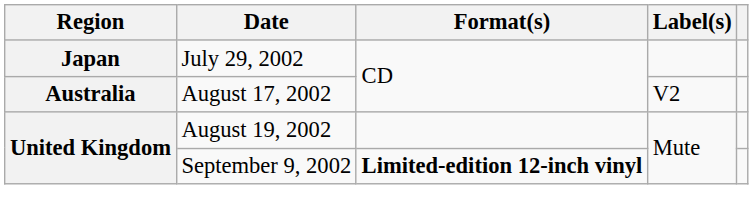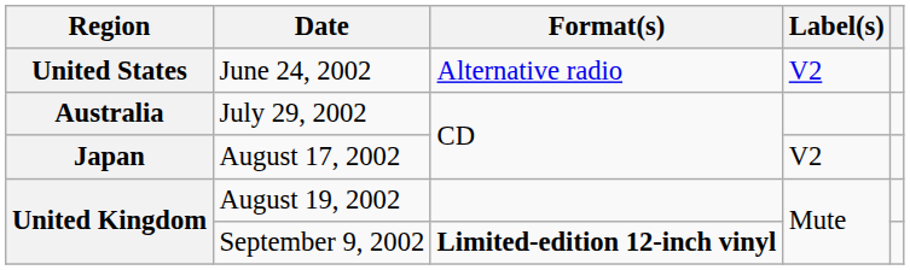+ row: United States | June 24, 2002 | Alternative radio | V2
July 29, 2002 | Region: Japan -> Australia
August 17, 2002 | Region: Australia -> Japan
